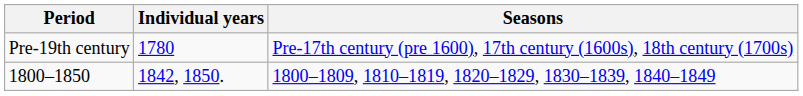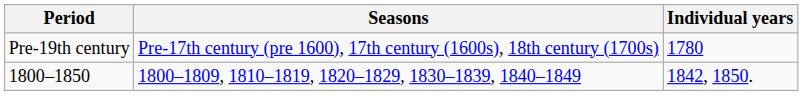columns swapped: Seasons <-> Individual years
